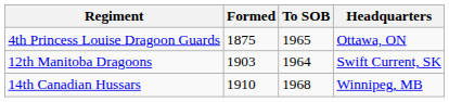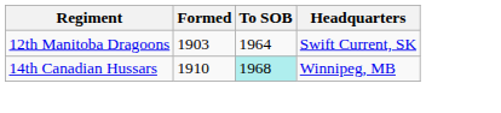- row: 4th Princess Louise Dragoon Guards | 1875 | 1965 | Ottawa, ON
14th Canadian Hussars | To SOB: no background -> paleturquoise background
